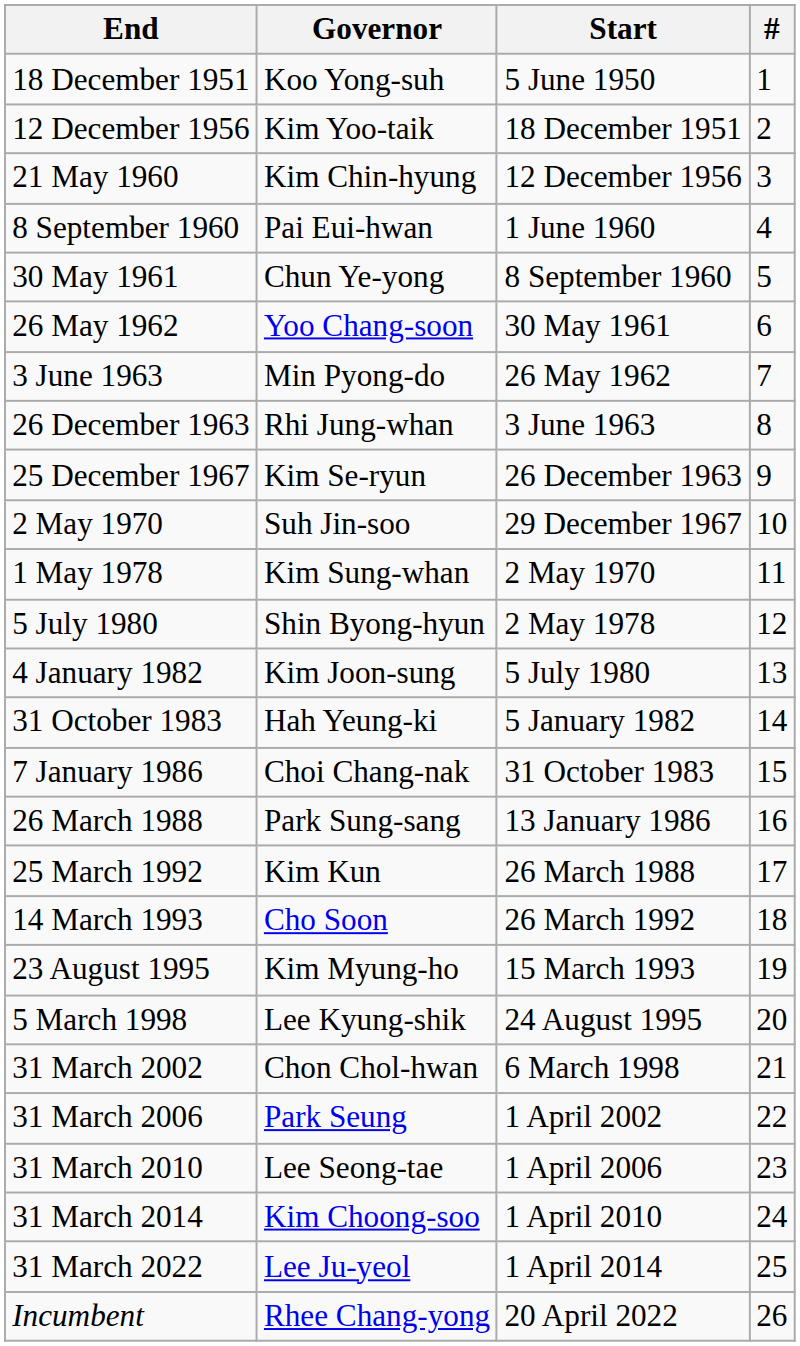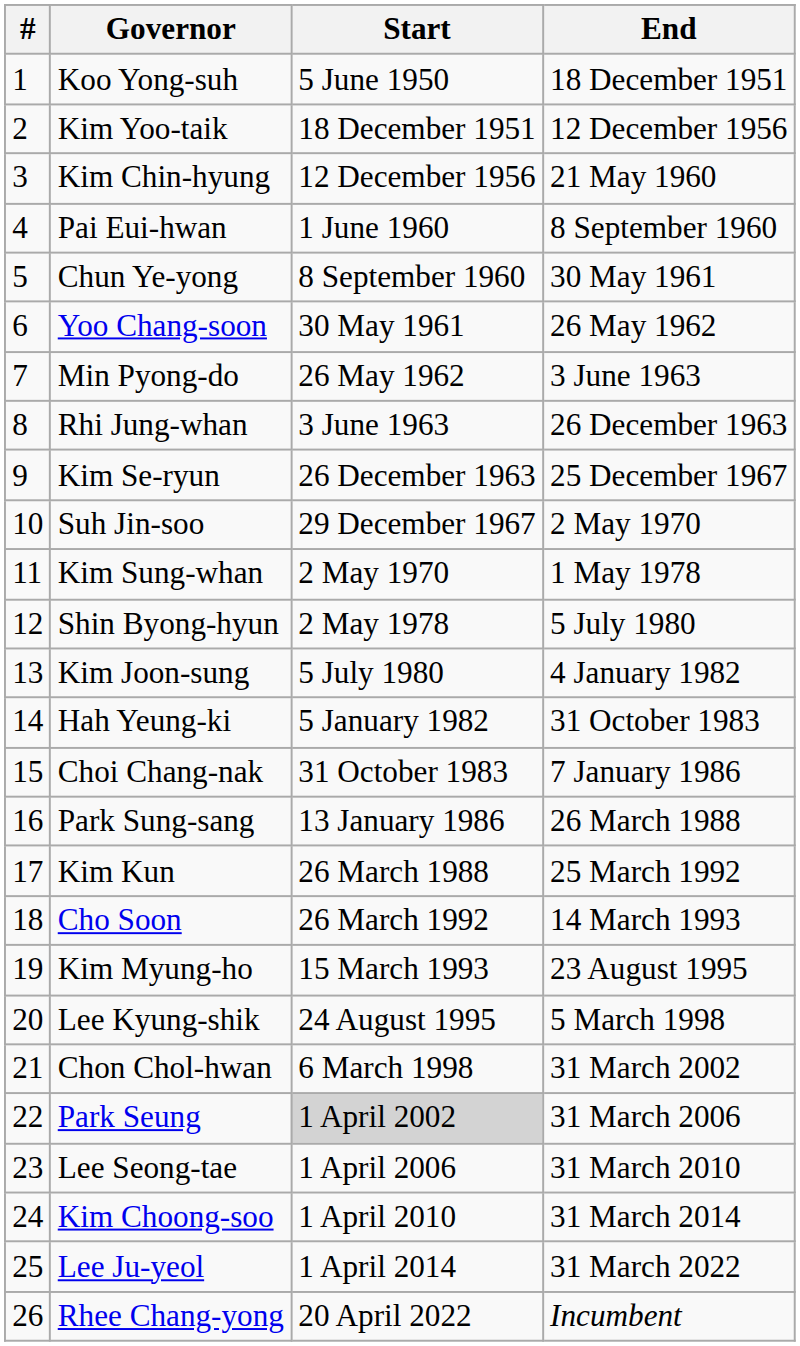columns swapped: # <-> End
Park Seung | Start: no background -> lightgrey background
